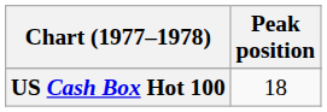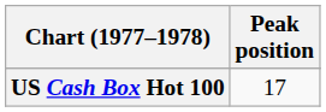US Cash Box Hot 100 | Peak position: 18 -> 17
